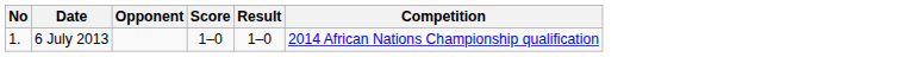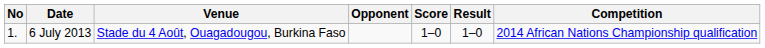+ column: Venue | Stade du 4 Août, Ouagadougou, Burkina Faso
